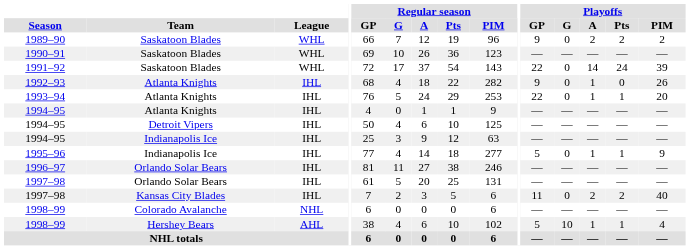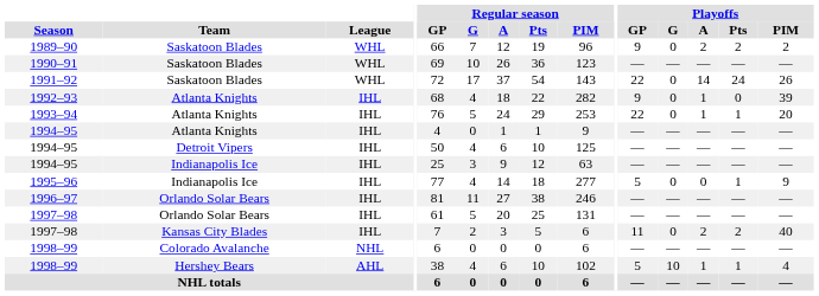1991–92 | Playoffs / PIM: 39 -> 26
1992–93 | Playoffs / PIM: 26 -> 39
1995–96 | Playoffs / A: 1 -> 0
